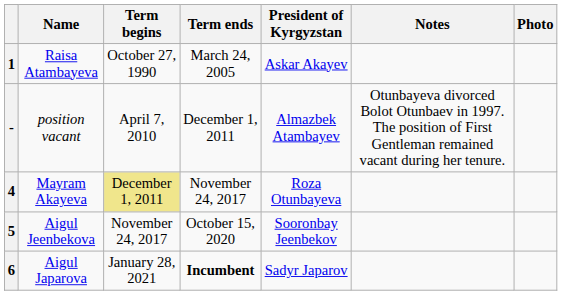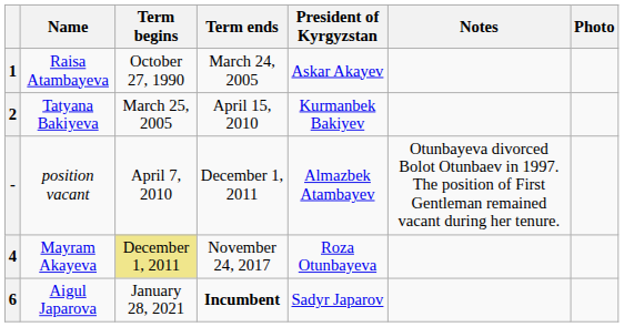+ row: 2 | Tatyana Bakiyeva | March 25, 2005 | April 15, 2010 | Kurmanbek Bakiyev
- row: 5 | Aigul Jeenbekova | November 24, 2017 | October 15, 2020 | Sooronbay Jeenbekov
